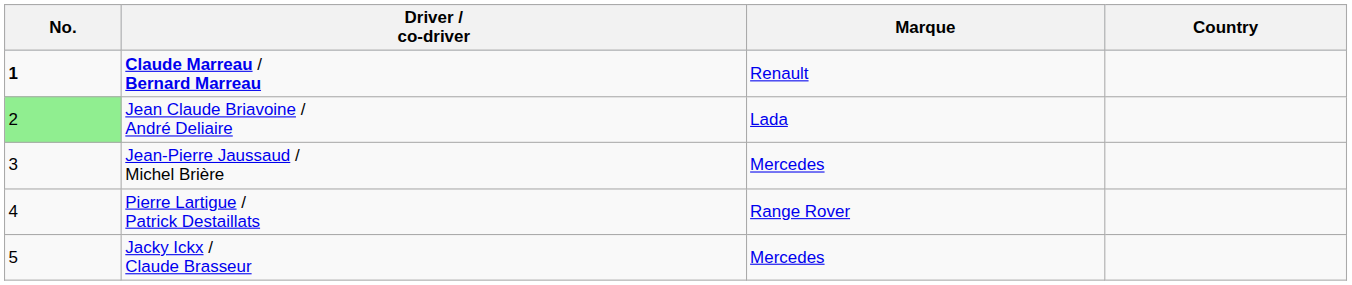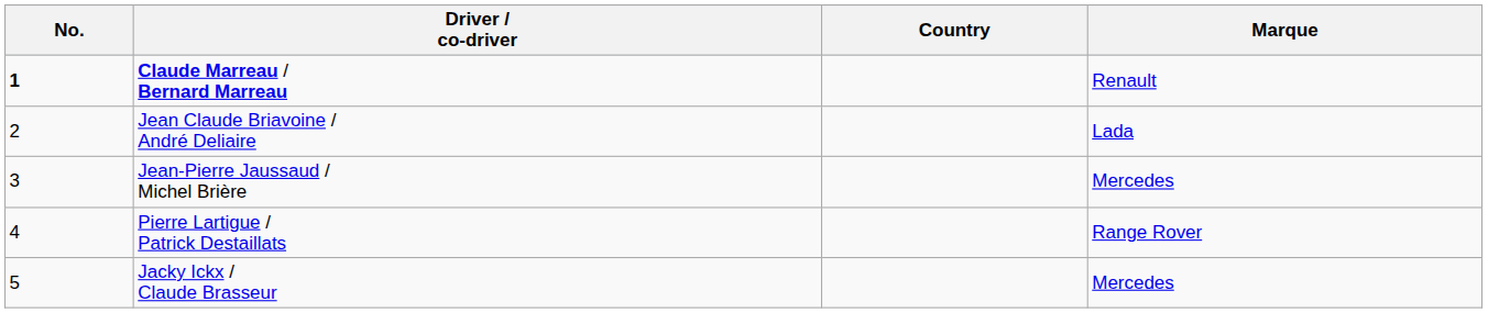columns swapped: Country <-> Marque
Jean Claude Briavoine / André Deliaire | No.: lightgreen background -> no background
